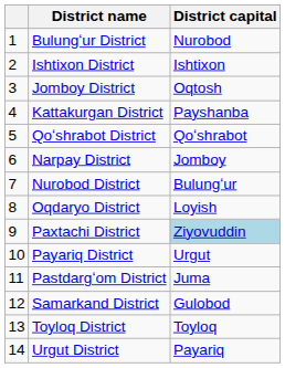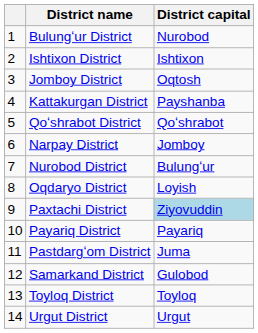Payariq District | District capital: Urgut -> Payariq
Urgut District | District capital: Payariq -> Urgut
